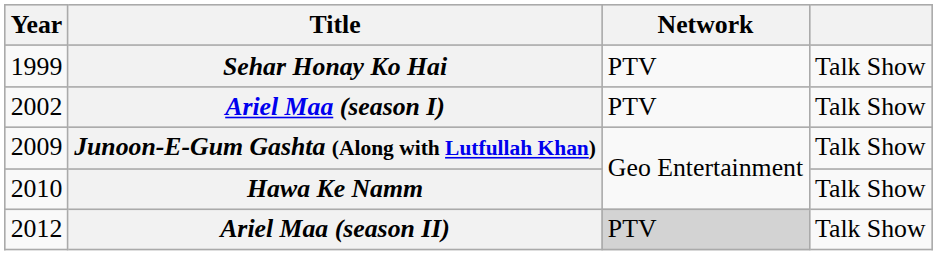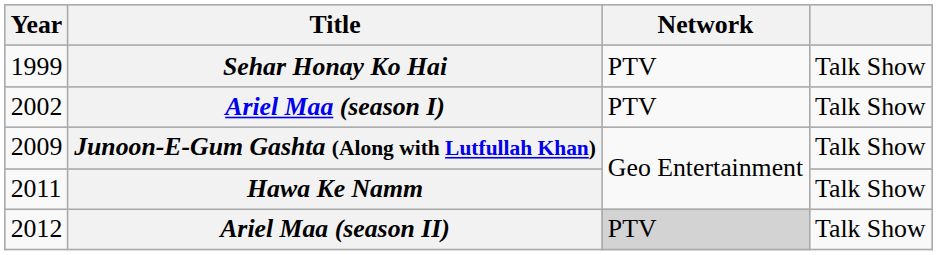Hawa Ke Namm | Year: 2010 -> 2011
